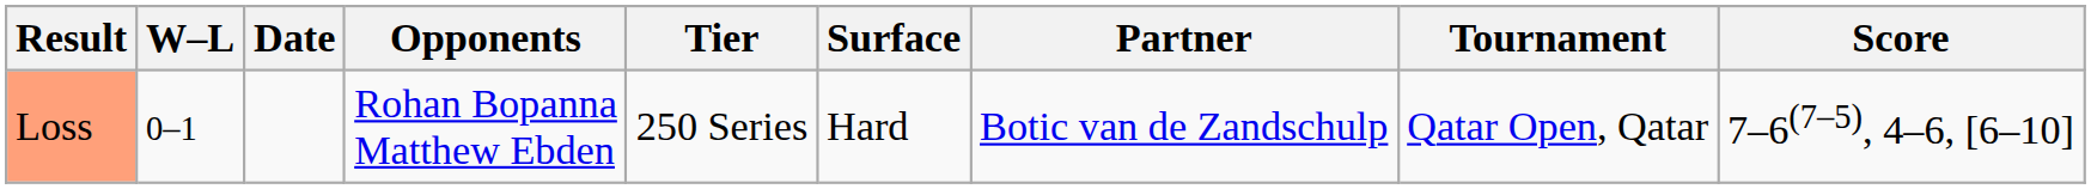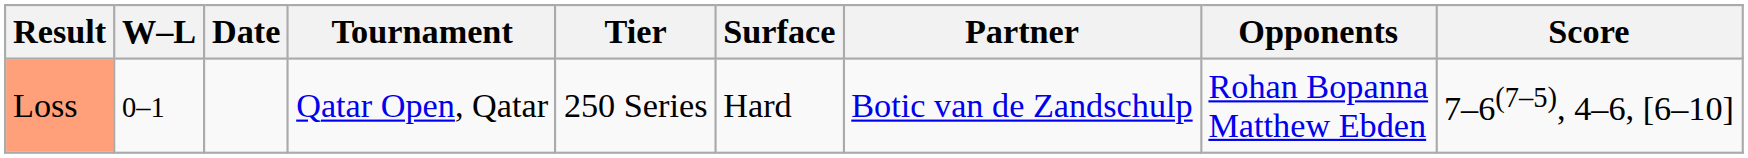columns swapped: Tournament <-> Opponents
